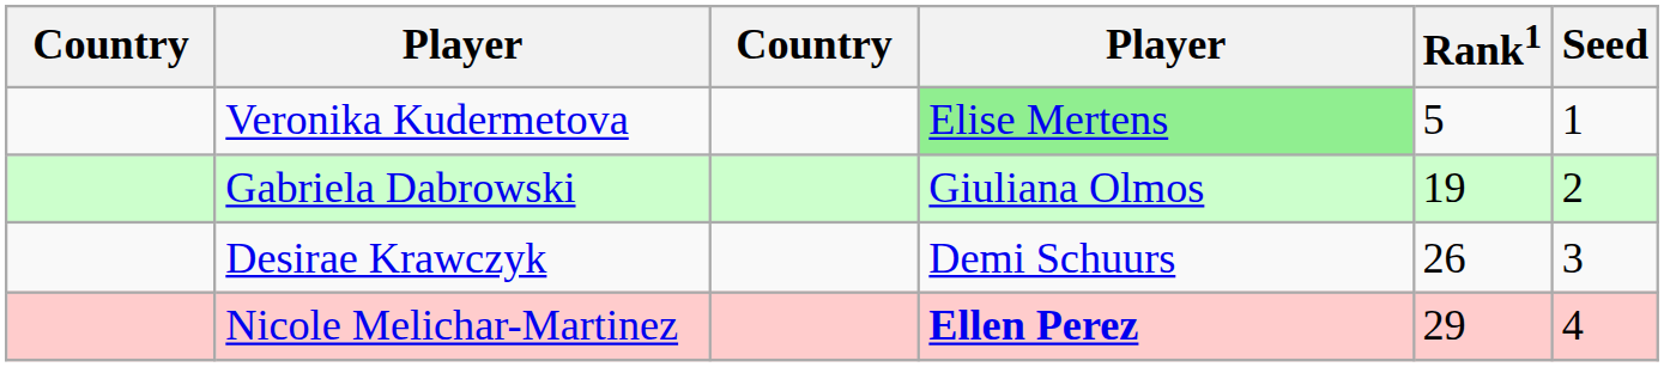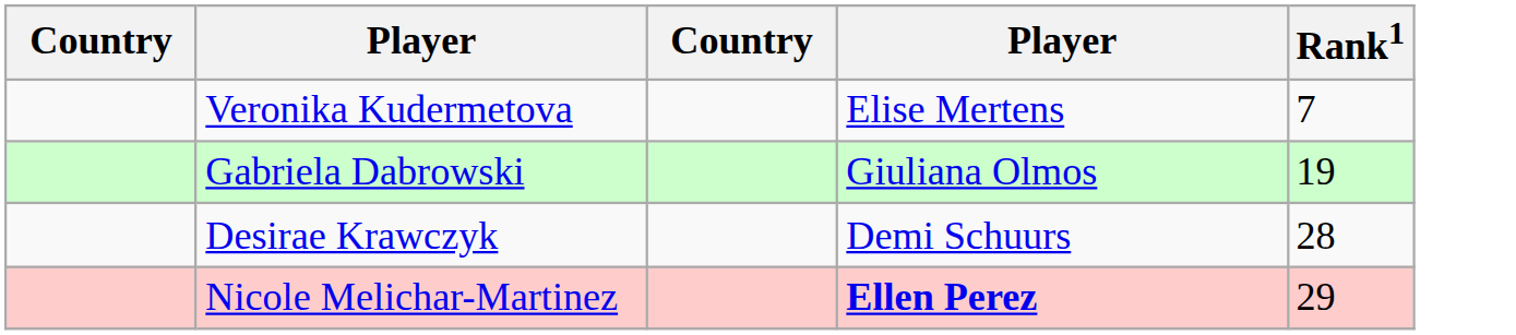- column: Seed | 1 | 2 | 3 | 4
Veronika Kudermetova | column 4: lightgreen background -> no background
Veronika Kudermetova | Rank1: 5 -> 7
Desirae Krawczyk | Rank1: 26 -> 28
